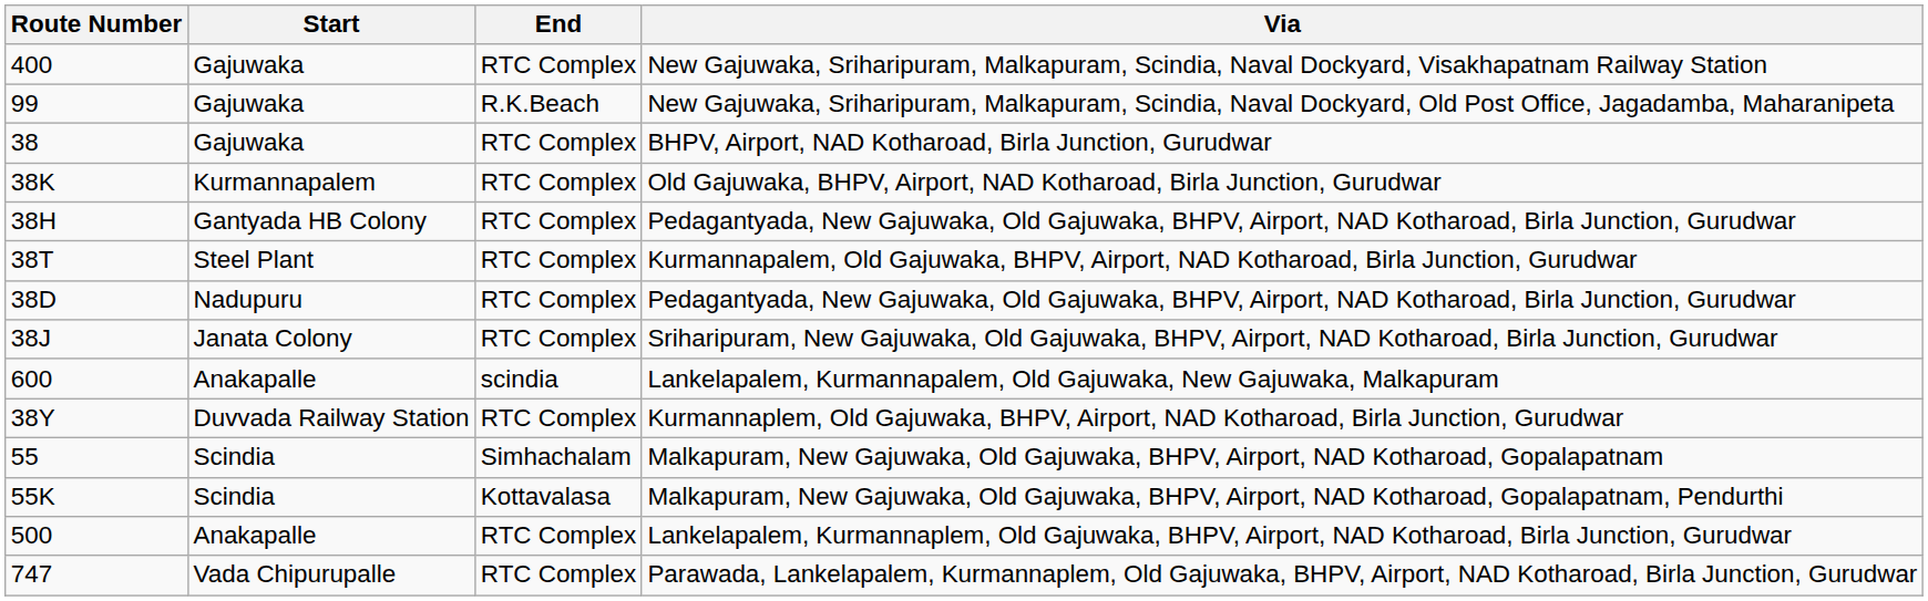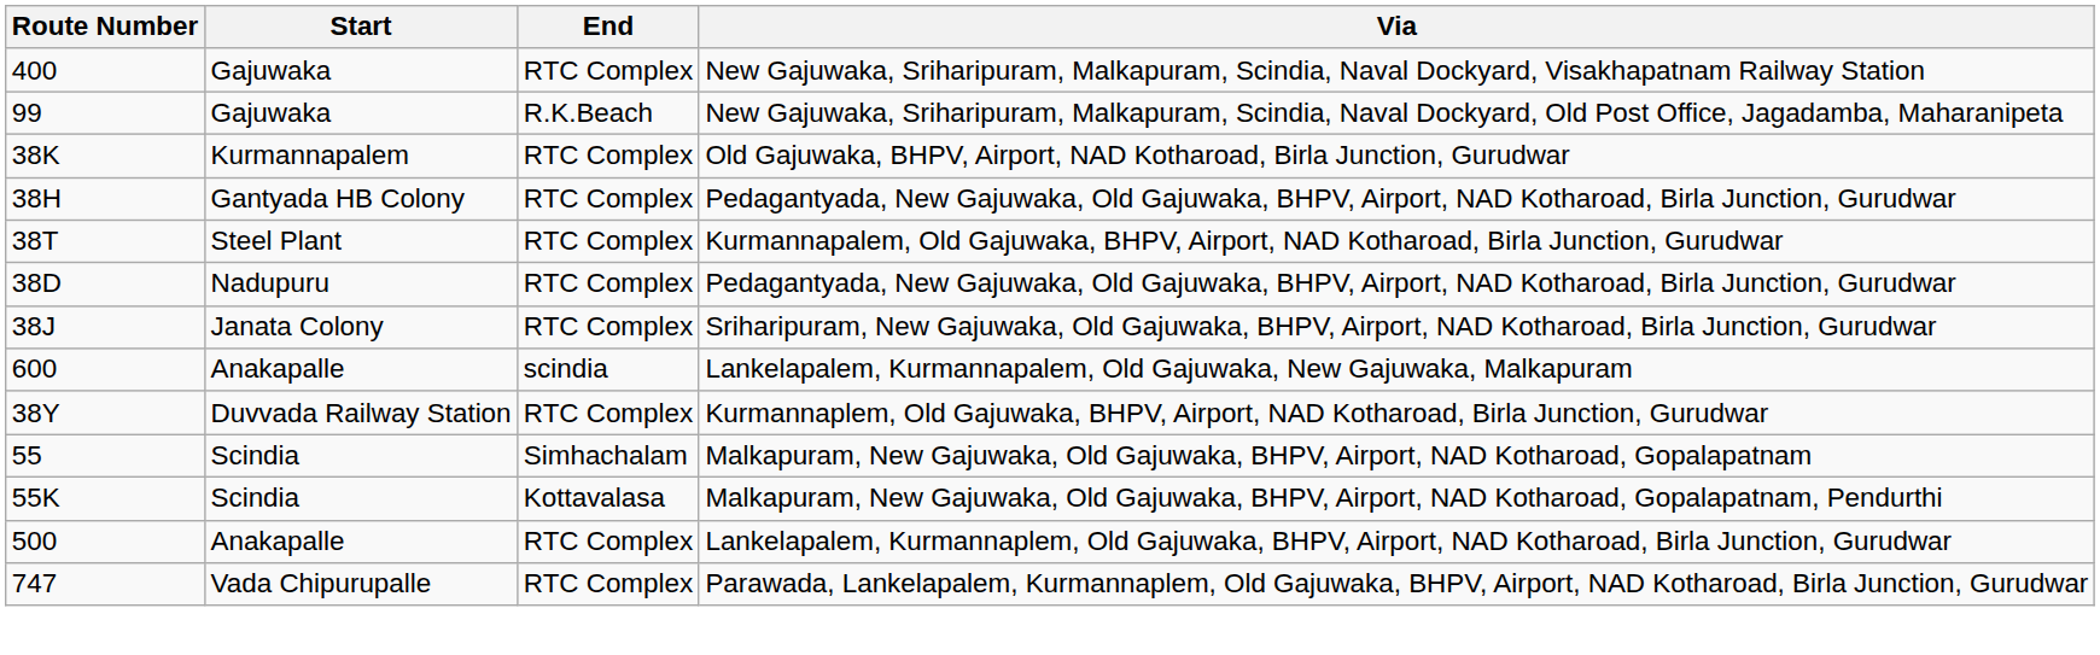- row: 38 | Gajuwaka | RTC Complex | BHPV, Airport, NAD Kotharoad, Birla Junction, Gurudwar
